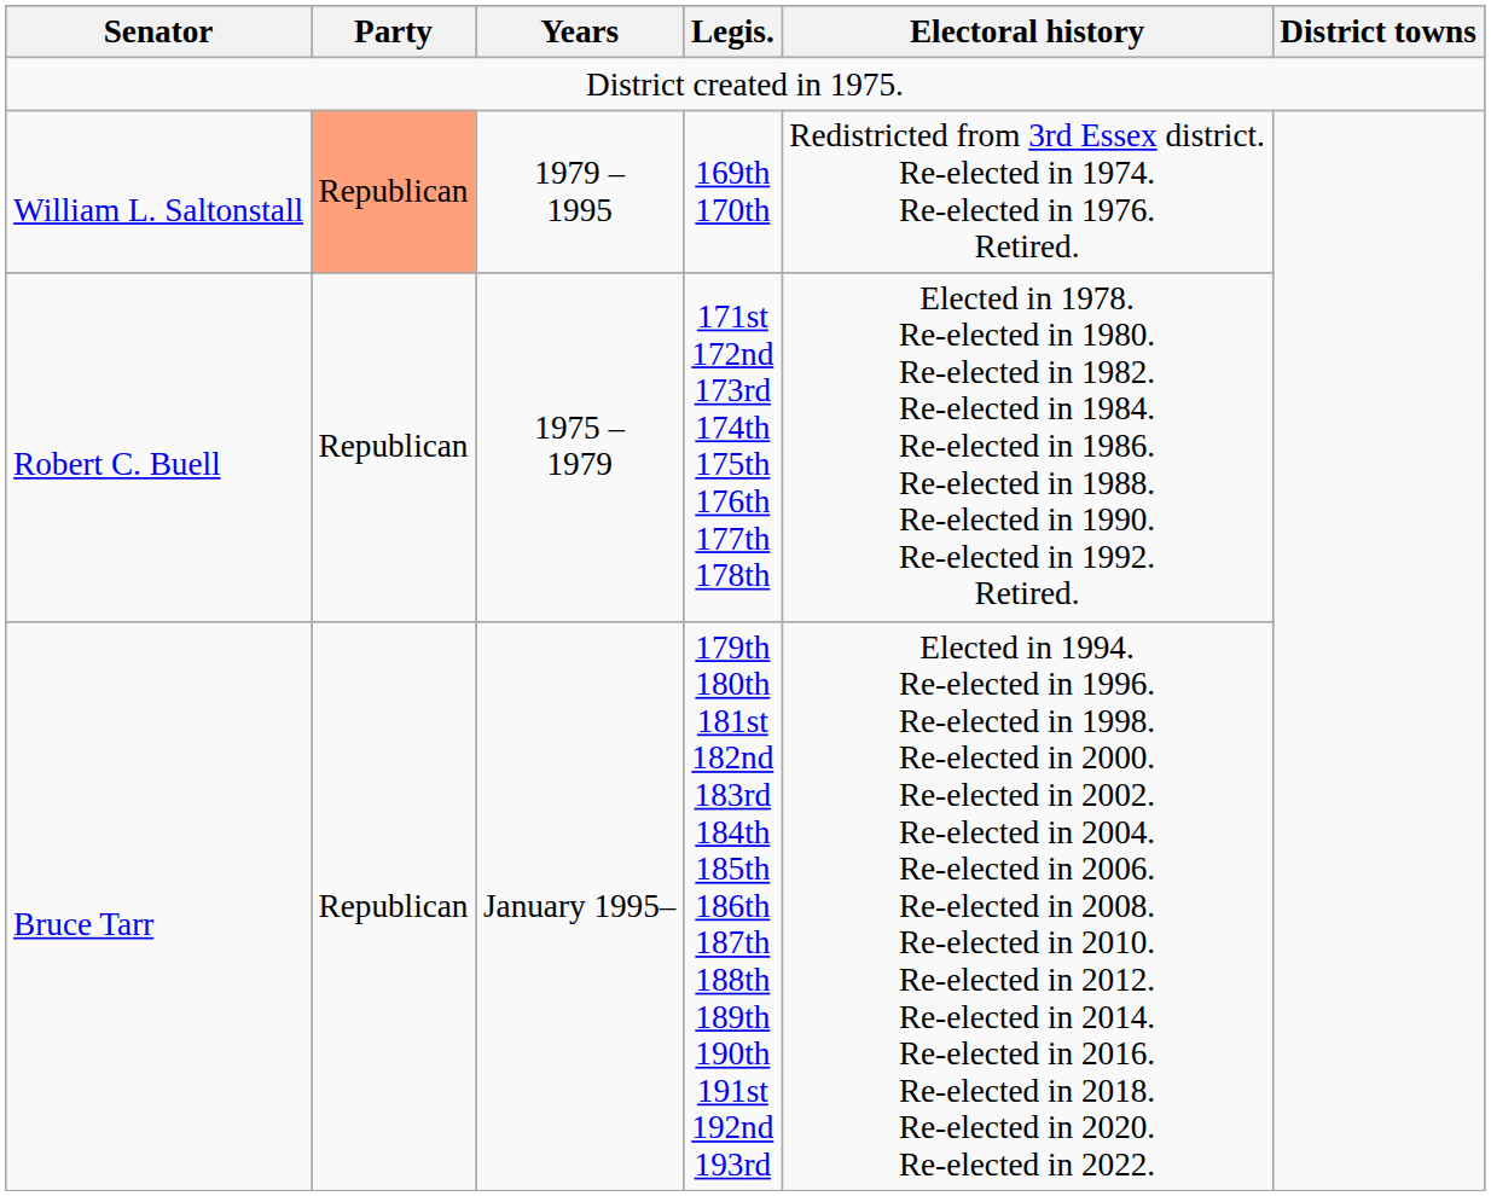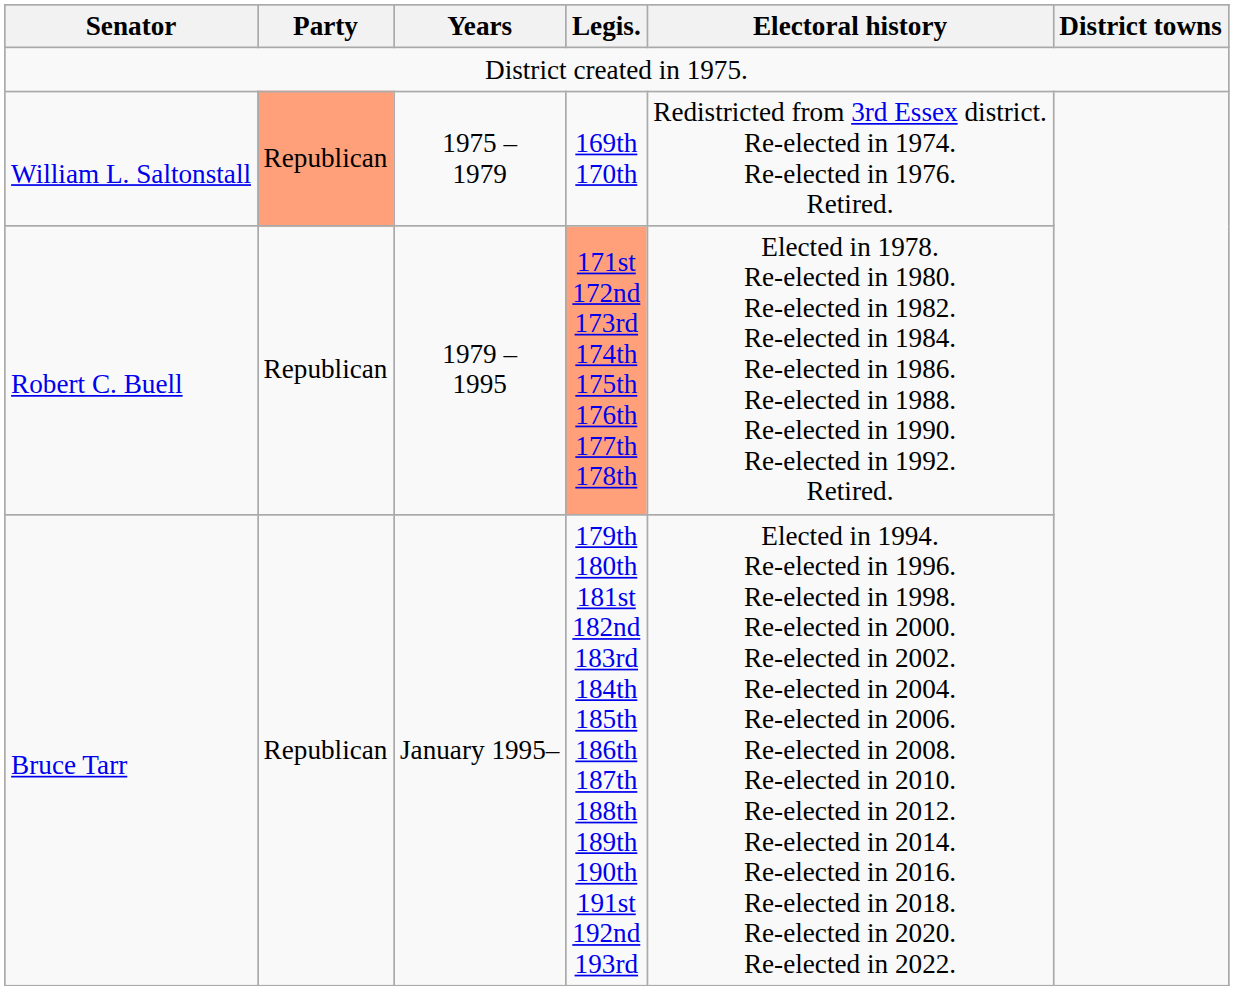William L. Saltonstall | Years: 1979 – 1995 -> 1975 – 1979
Robert C. Buell | Years: 1975 – 1979 -> 1979 – 1995
Robert C. Buell | Legis.: no background -> lightsalmon background
